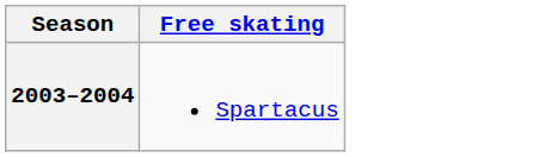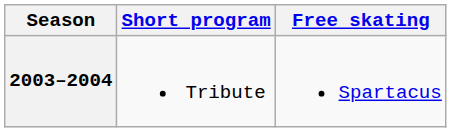+ column: Short program | Tribute
